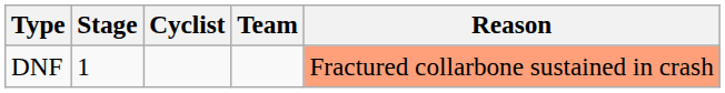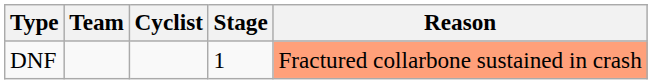columns swapped: Stage <-> Team
